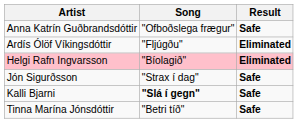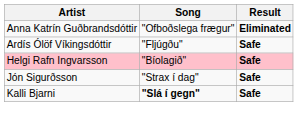Anna Katrín Guðbrandsdóttir | Result: Safe -> Eliminated
Ardís Ólöf Víkingsdóttir | Result: Eliminated -> Safe
Helgi Rafn Ingvarsson | Result: Eliminated -> Safe
- row: Tinna Marína Jónsdóttir | "Betri tíð" | Safe
